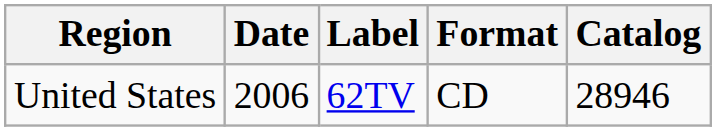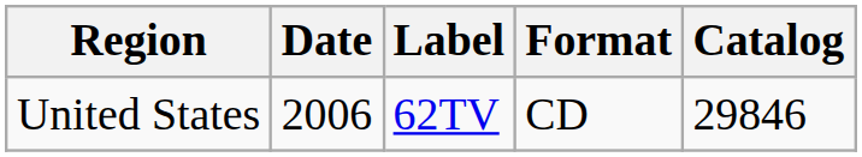United States | Catalog: 28946 -> 29846
